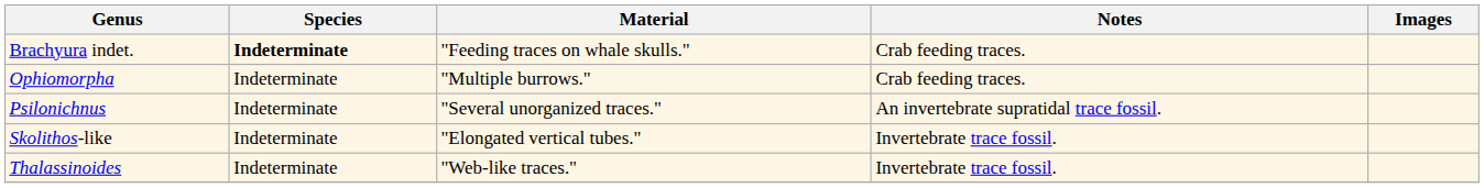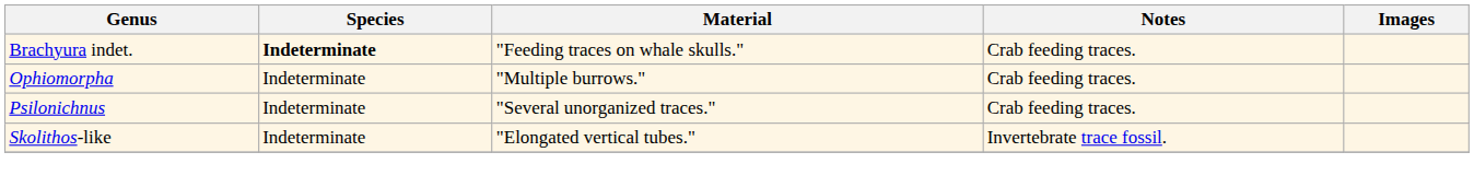Psilonichnus | Notes: An invertebrate supratidal trace fossil. -> Crab feeding traces.
- row: Thalassinoides | Indeterminate | "Web-like traces." | Invertebrate trace fossil.
